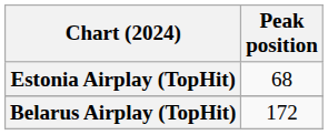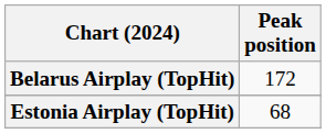rows swapped: Belarus Airplay (TopHit) <-> Estonia Airplay (TopHit)
